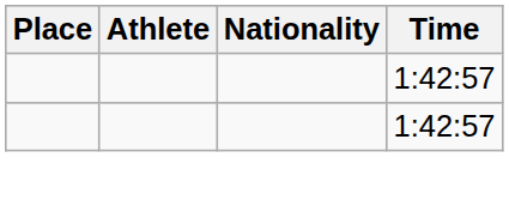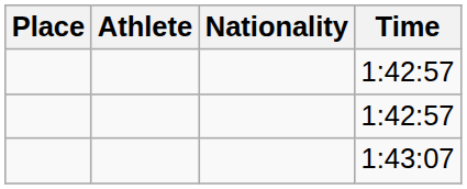+ row: 1:43:07
